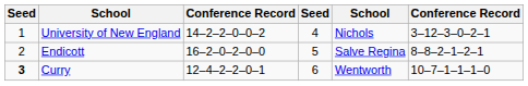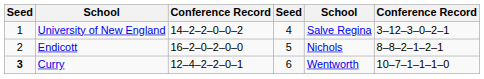University of New England | column 5: Nichols -> Salve Regina
Endicott | column 5: Salve Regina -> Nichols
